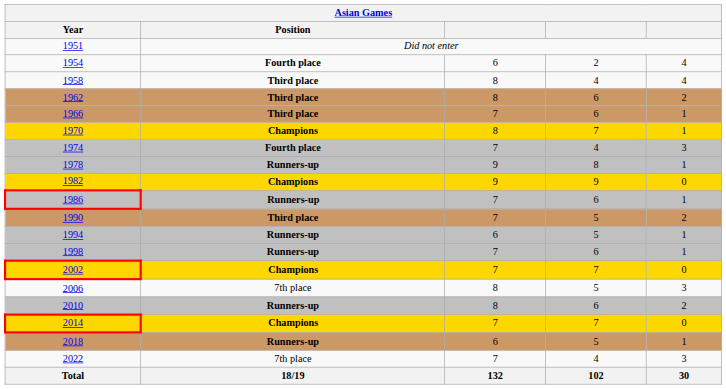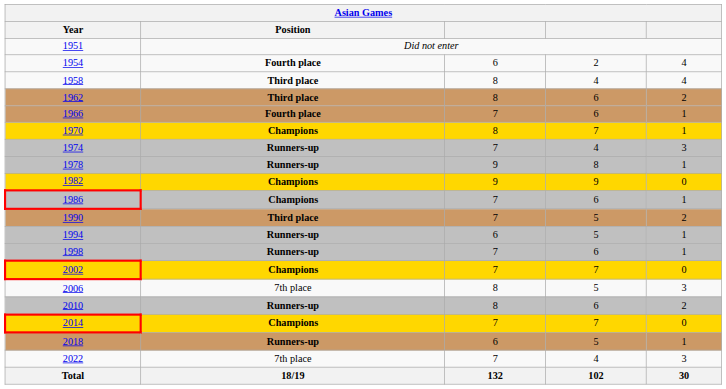1966 | Position: Third place -> Fourth place
1974 | Position: Fourth place -> Runners-up
1986 | Position: Runners-up -> Champions
